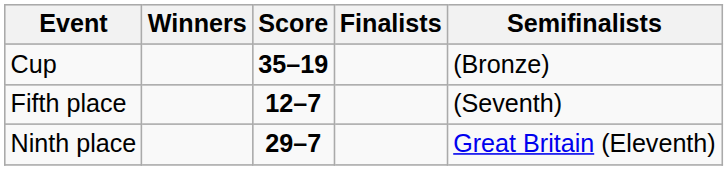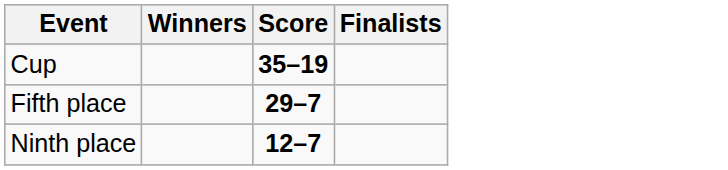- column: Semifinalists | (Bronze) | (Seventh) | Great Britain (Eleventh)
Fifth place | Score: 12–7 -> 29–7
Ninth place | Score: 29–7 -> 12–7
